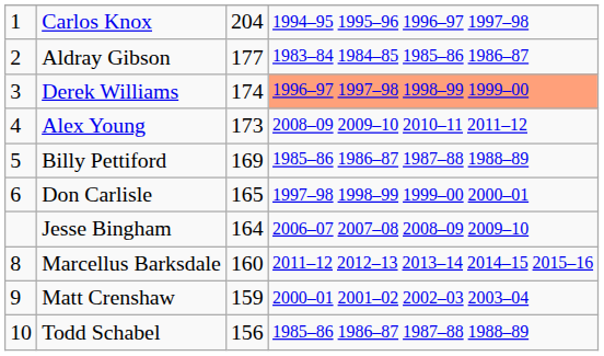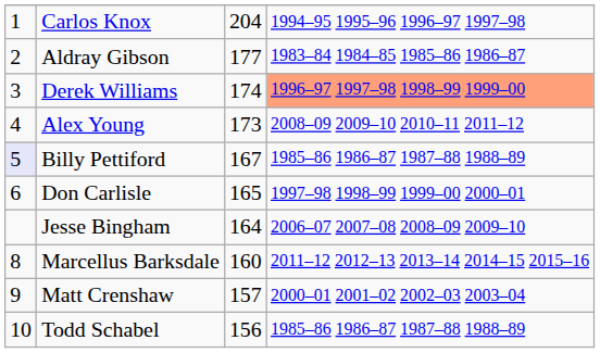Billy Pettiford | column 1: no background -> lavender background
Billy Pettiford | column 3: 169 -> 167
Matt Crenshaw | column 3: 159 -> 157
